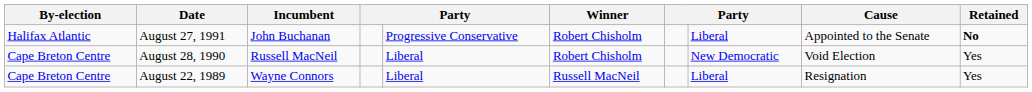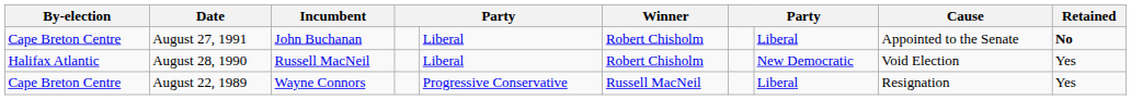August 27, 1991 | By-election: Halifax Atlantic -> Cape Breton Centre
August 27, 1991 | column 5: Progressive Conservative -> Liberal
August 28, 1990 | By-election: Cape Breton Centre -> Halifax Atlantic
August 22, 1989 | column 5: Liberal -> Progressive Conservative
